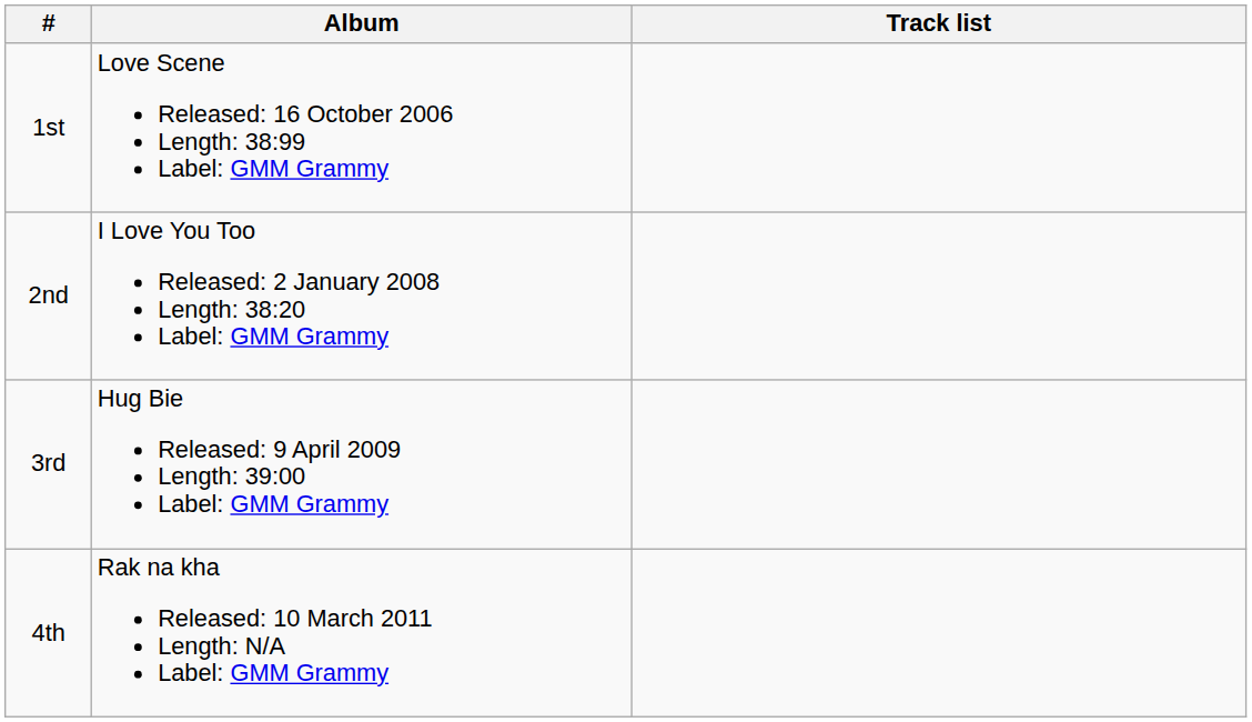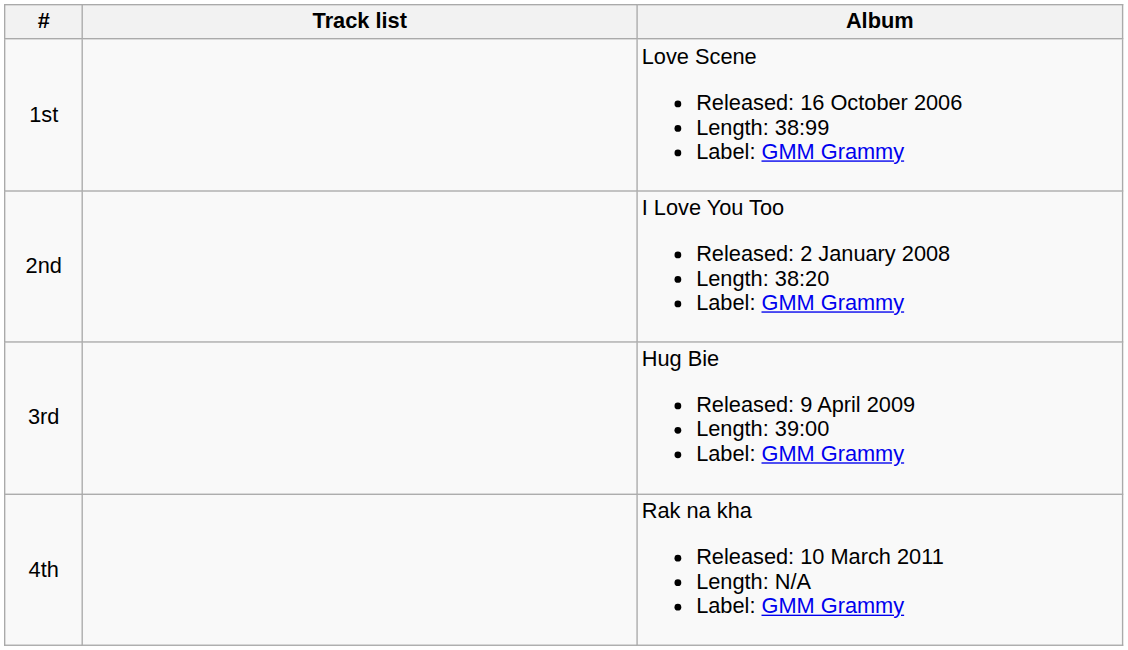columns swapped: Album <-> Track list
